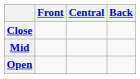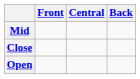rows swapped: Close <-> Mid
